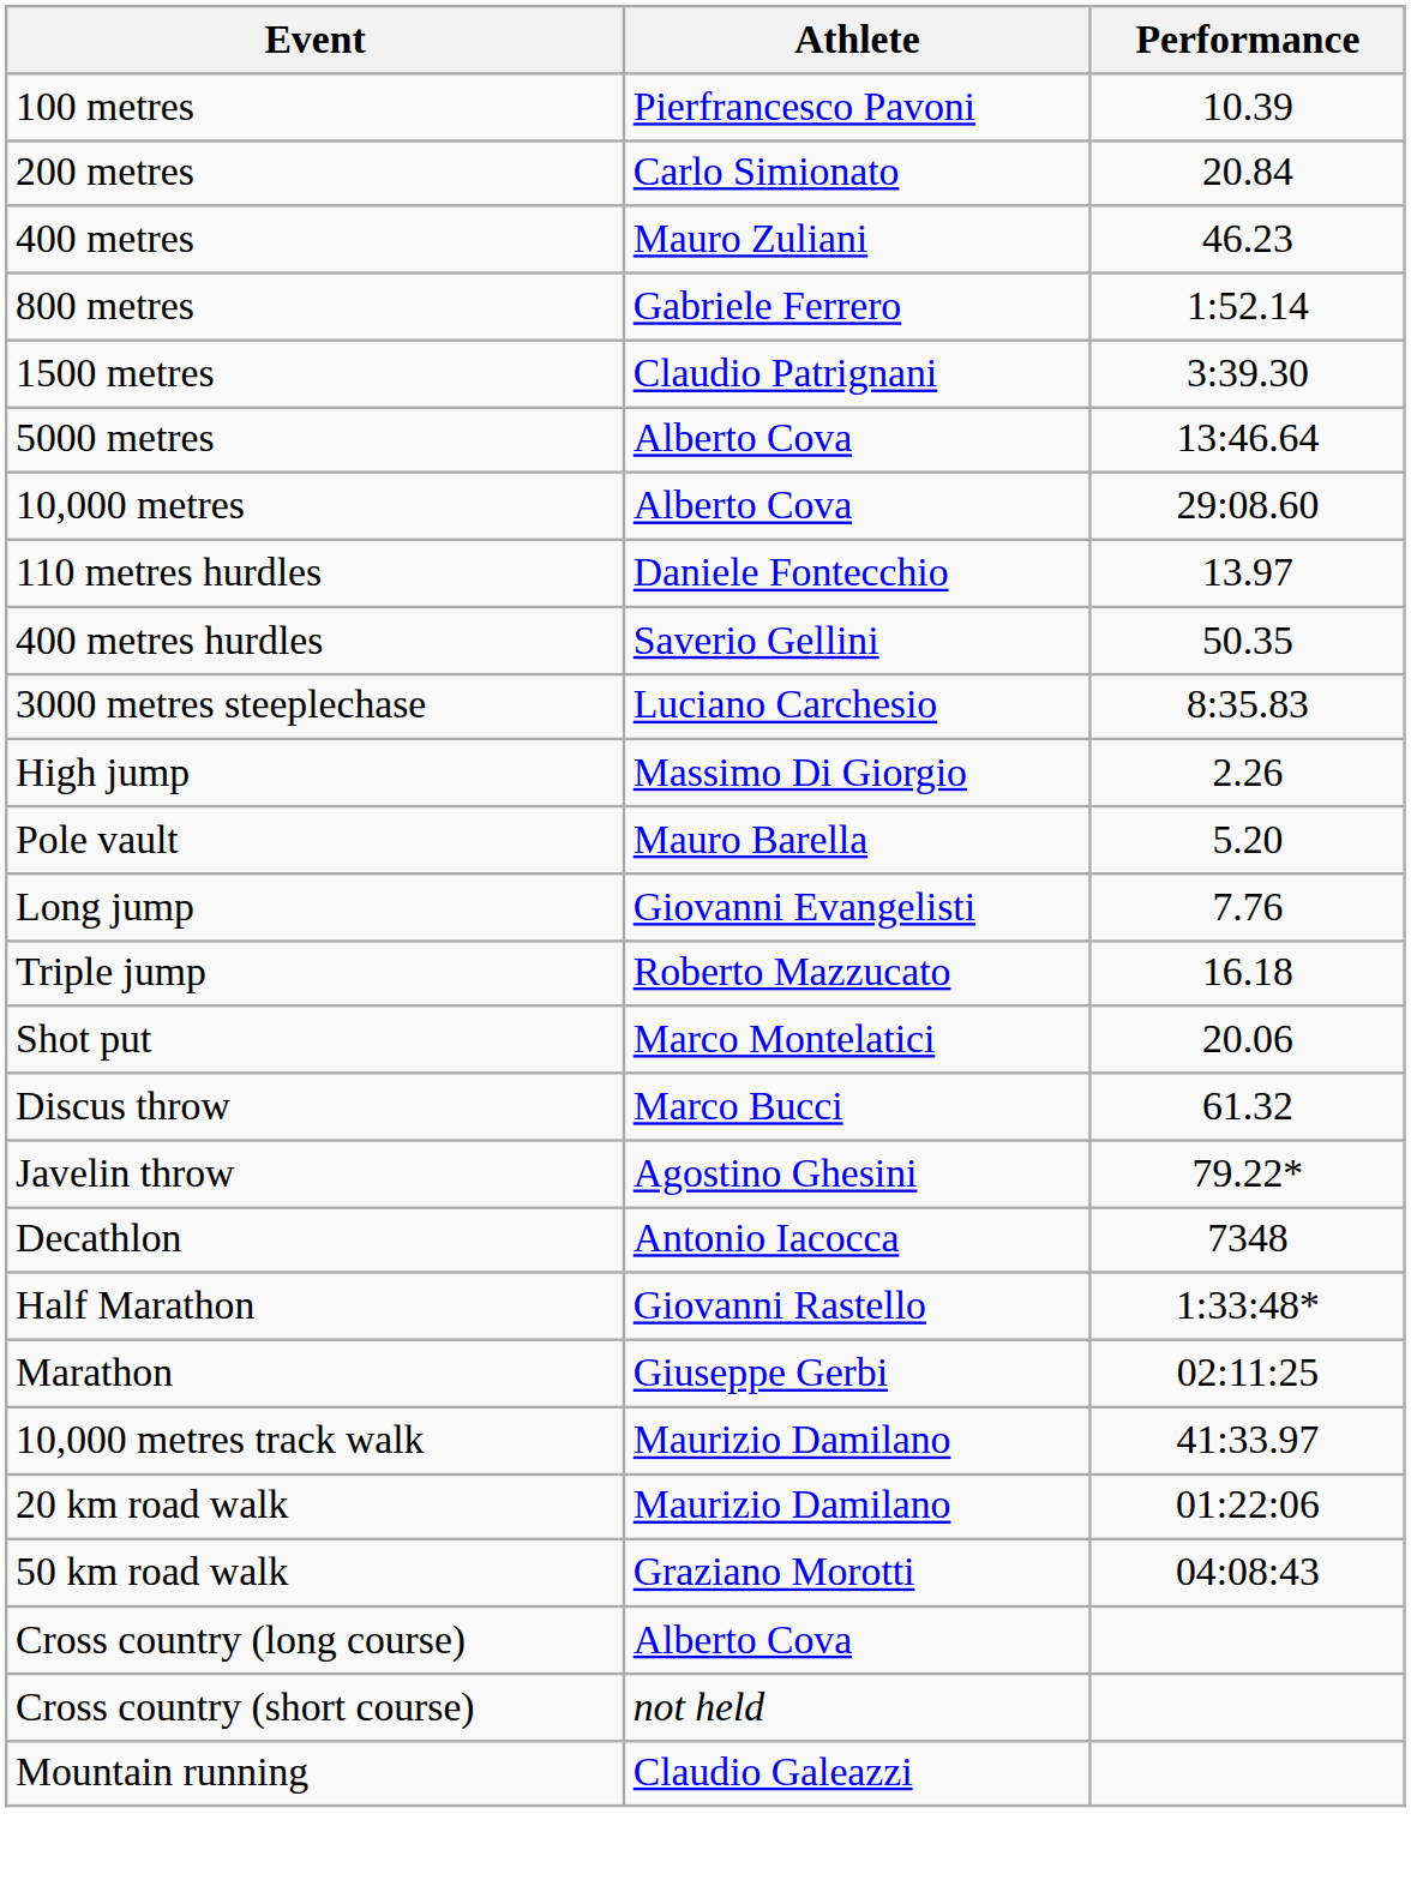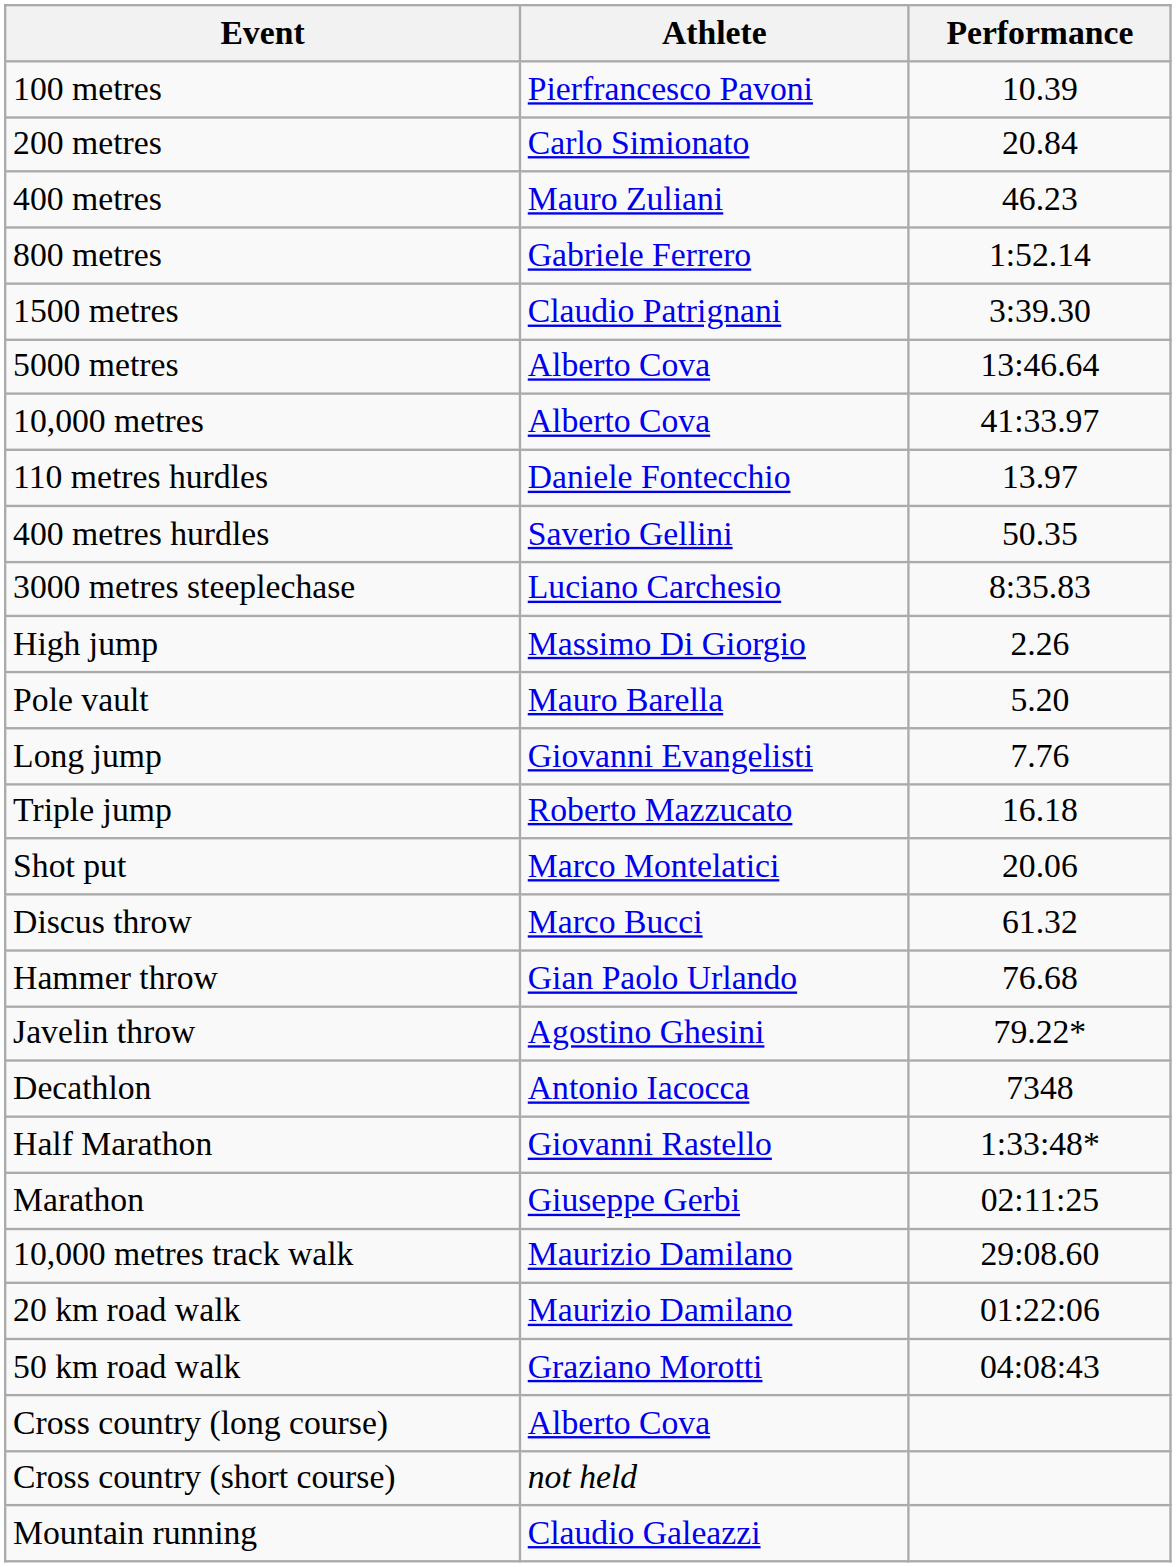10,000 metres | Performance: 29:08.60 -> 41:33.97
+ row: Hammer throw | Gian Paolo Urlando | 76.68
10,000 metres track walk | Performance: 41:33.97 -> 29:08.60
